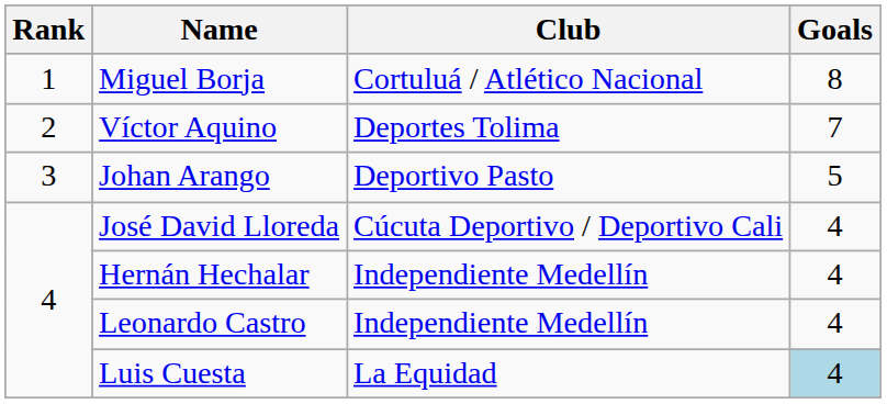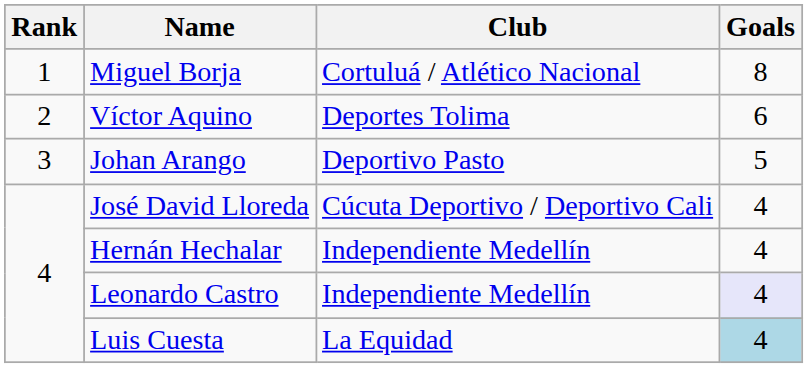Víctor Aquino | Goals: 7 -> 6
Leonardo Castro | Goals: no background -> lavender background
